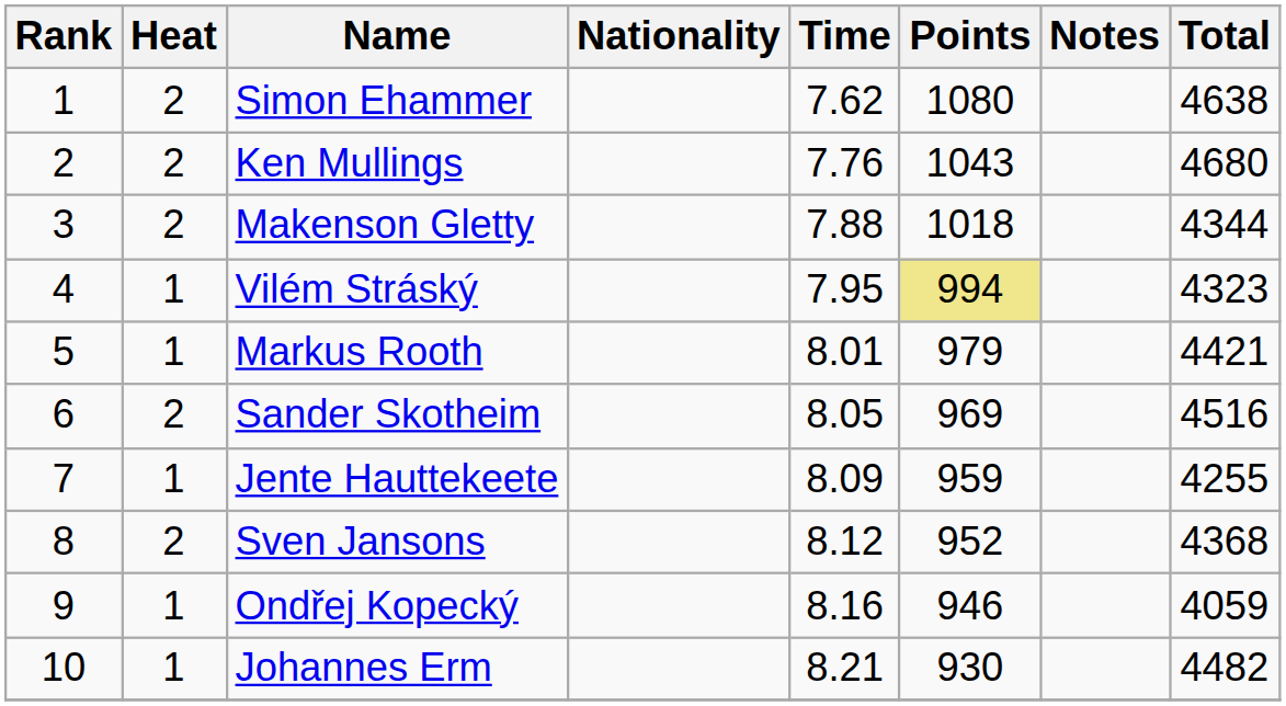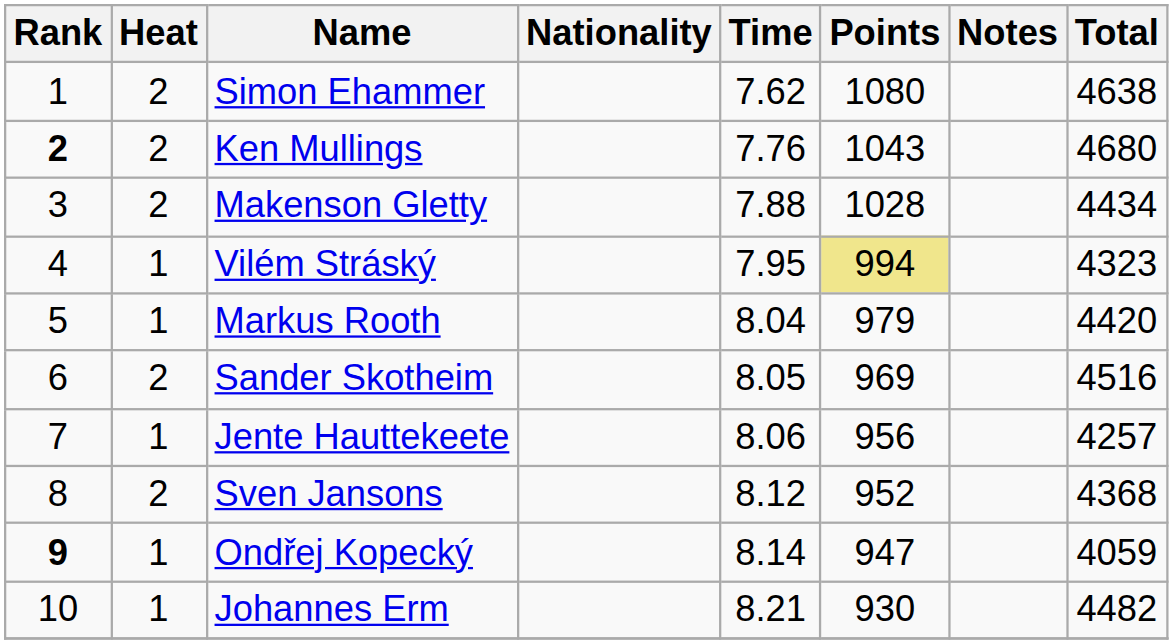Ken Mullings | Rank: normal -> bold
Makenson Gletty | Points: 1018 -> 1028
Makenson Gletty | Total: 4344 -> 4434
Markus Rooth | Time: 8.01 -> 8.04
Markus Rooth | Total: 4421 -> 4420
Jente Hauttekeete | Time: 8.09 -> 8.06
Jente Hauttekeete | Points: 959 -> 956
Jente Hauttekeete | Total: 4255 -> 4257
Ondřej Kopecký | Rank: normal -> bold
Ondřej Kopecký | Time: 8.16 -> 8.14
Ondřej Kopecký | Points: 946 -> 947
